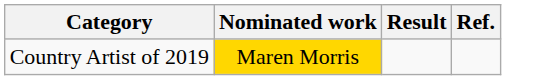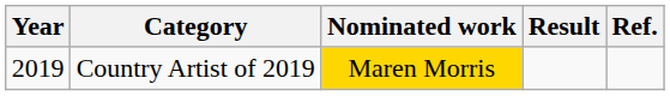+ column: Year | 2019
